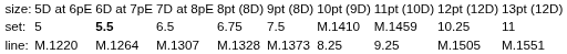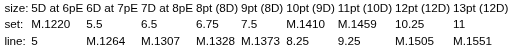set: | column 2: 5 -> M.1220
set: | column 3: bold -> normal
line: | column 2: M.1220 -> 5
